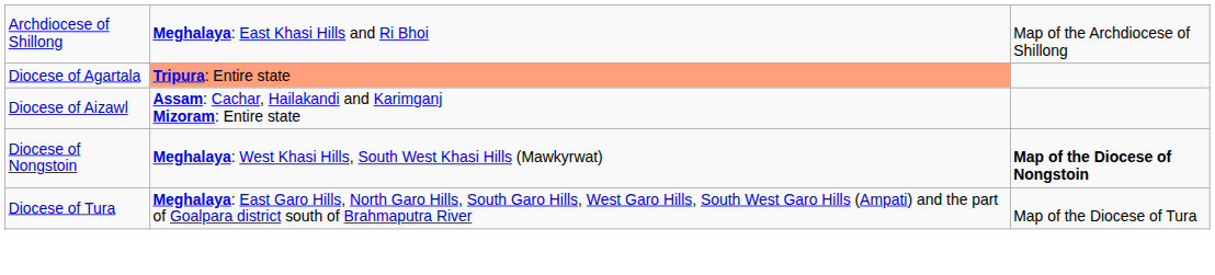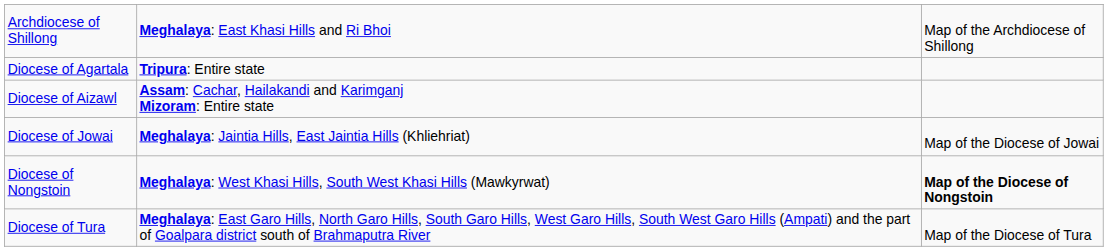Diocese of Agartala | column 2: lightsalmon background -> no background
+ row: Diocese of Jowai | Meghalaya: Jaintia Hills, East Jaintia Hills (Khliehriat) | Map of the Diocese of Jowai
